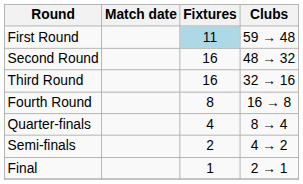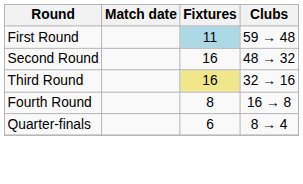Third Round | Fixtures: no background -> khaki background
Quarter-finals | Fixtures: 4 -> 6
- row: Semi-finals | 2 | 4 → 2
- row: Final | 1 | 2 → 1
